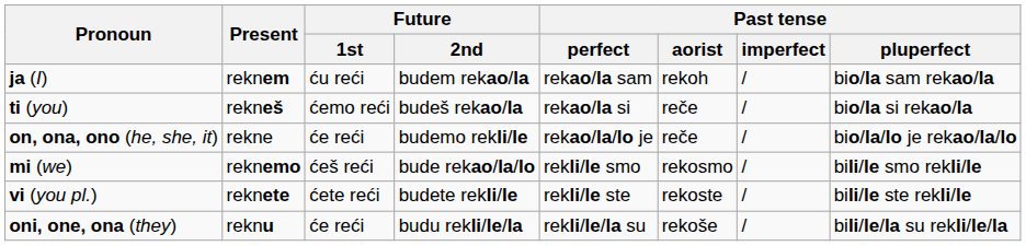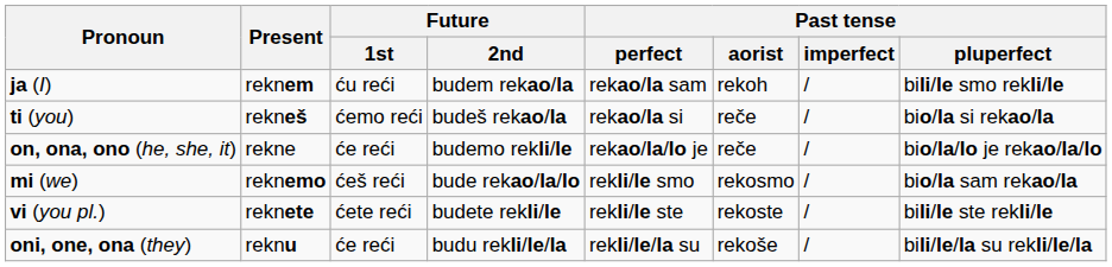ja (I) | Past tense / pluperfect: bio/la sam rekao/la -> bili/le smo rekli/le
mi (we) | Past tense / pluperfect: bili/le smo rekli/le -> bio/la sam rekao/la
